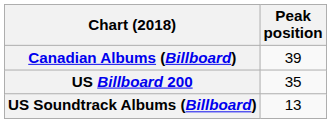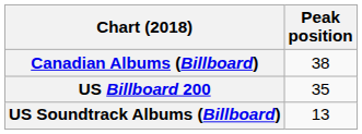Canadian Albums (Billboard) | Peak position: 39 -> 38
